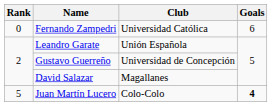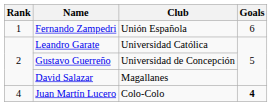Fernando Zampedri | Rank: 0 -> 1
Fernando Zampedri | Club: Universidad Católica -> Unión Española
Leandro Garate | Club: Unión Española -> Universidad Católica
Juan Martín Lucero | Rank: 5 -> 4
